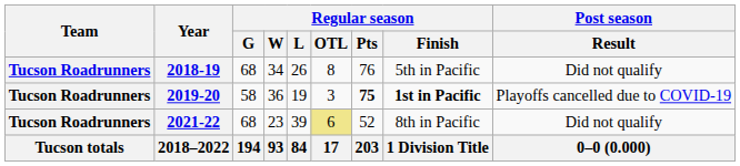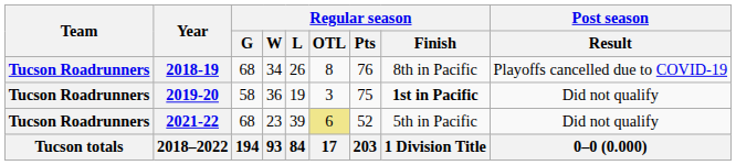2018-19 | Regular season / Finish: 5th in Pacific -> 8th in Pacific
2018-19 | Post season / Result: Did not qualify -> Playoffs cancelled due to COVID-19
2019-20 | Regular season / Pts: bold -> normal
2019-20 | Post season / Result: Playoffs cancelled due to COVID-19 -> Did not qualify
2021-22 | Regular season / Finish: 8th in Pacific -> 5th in Pacific
